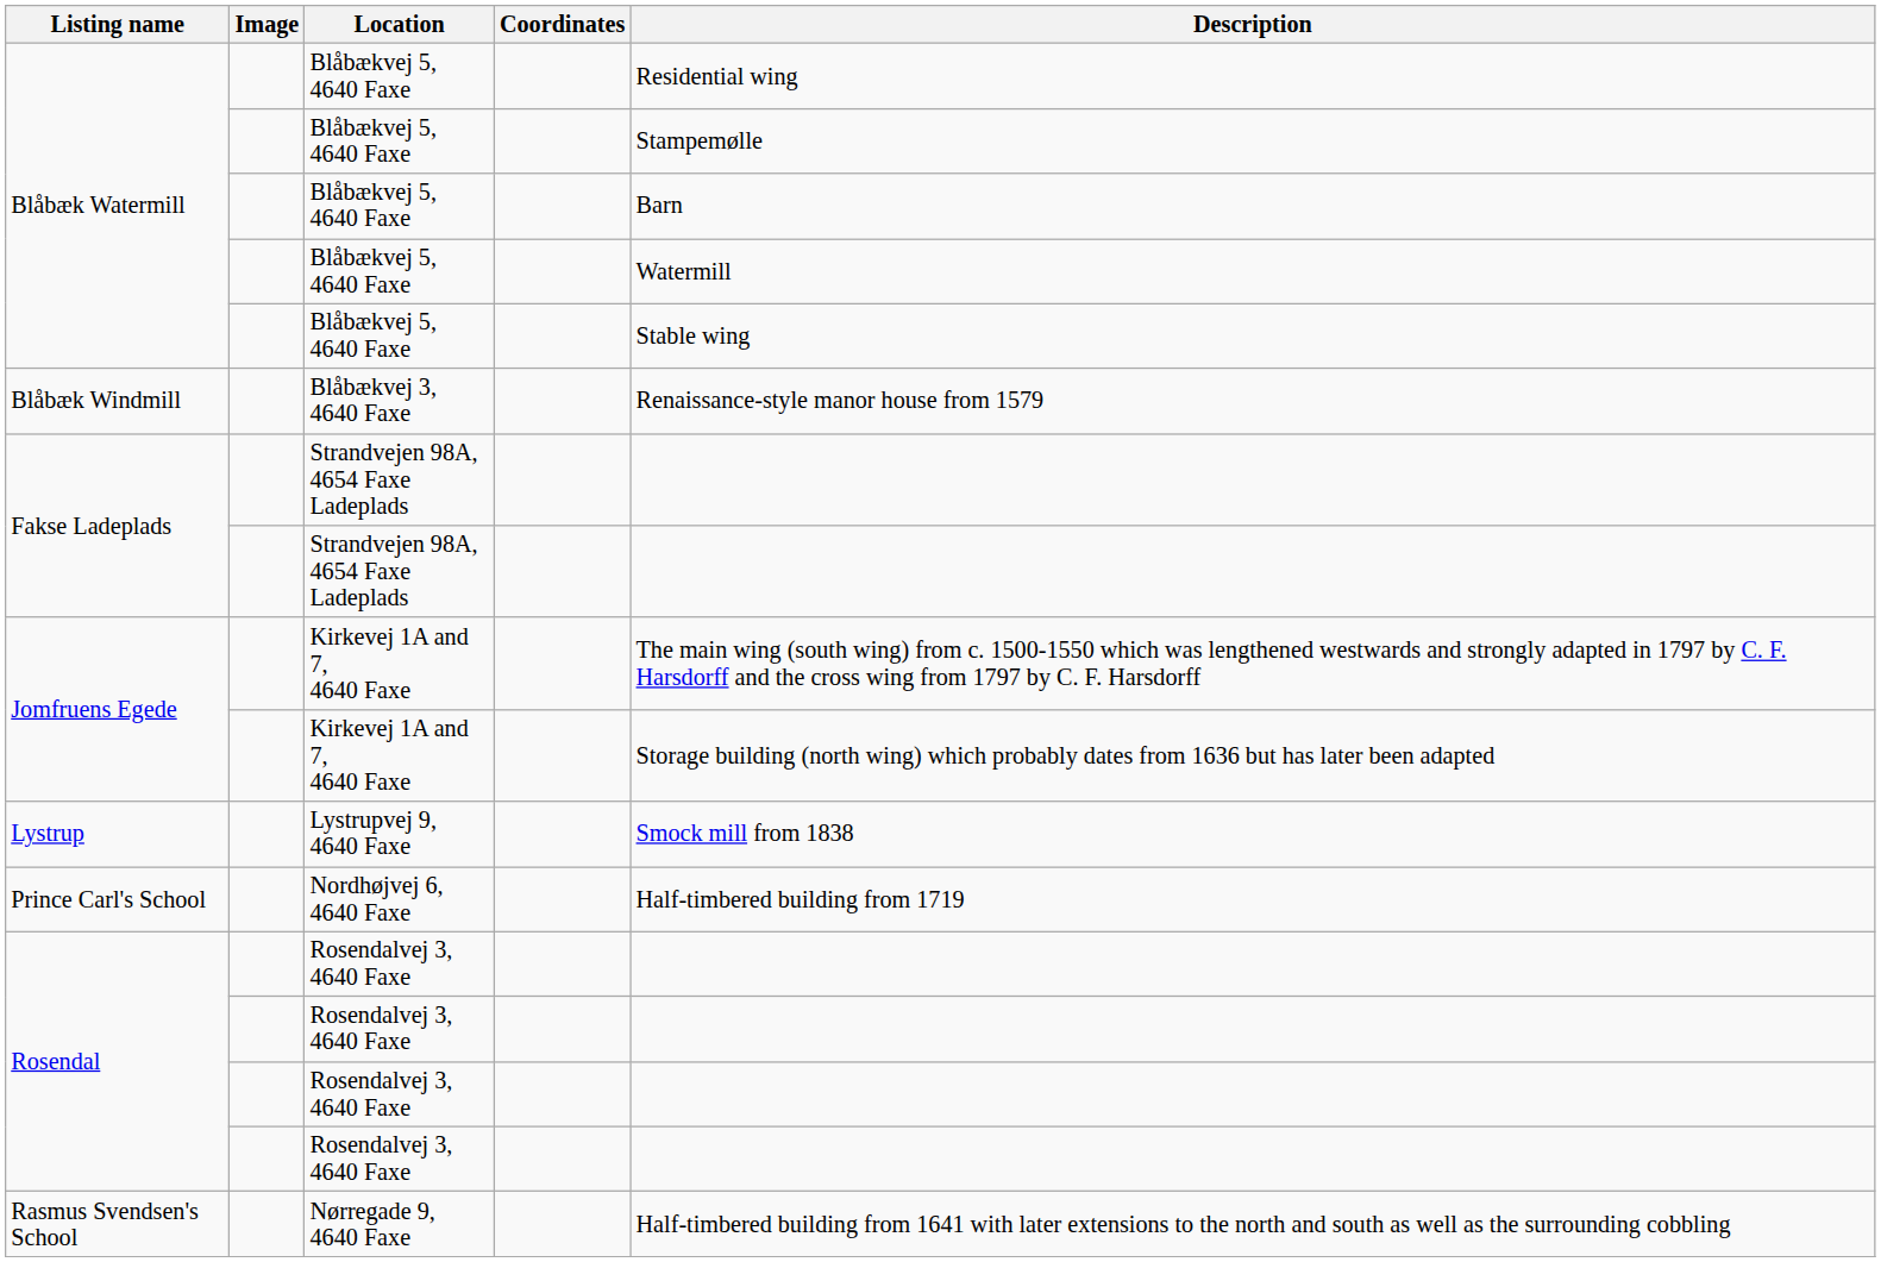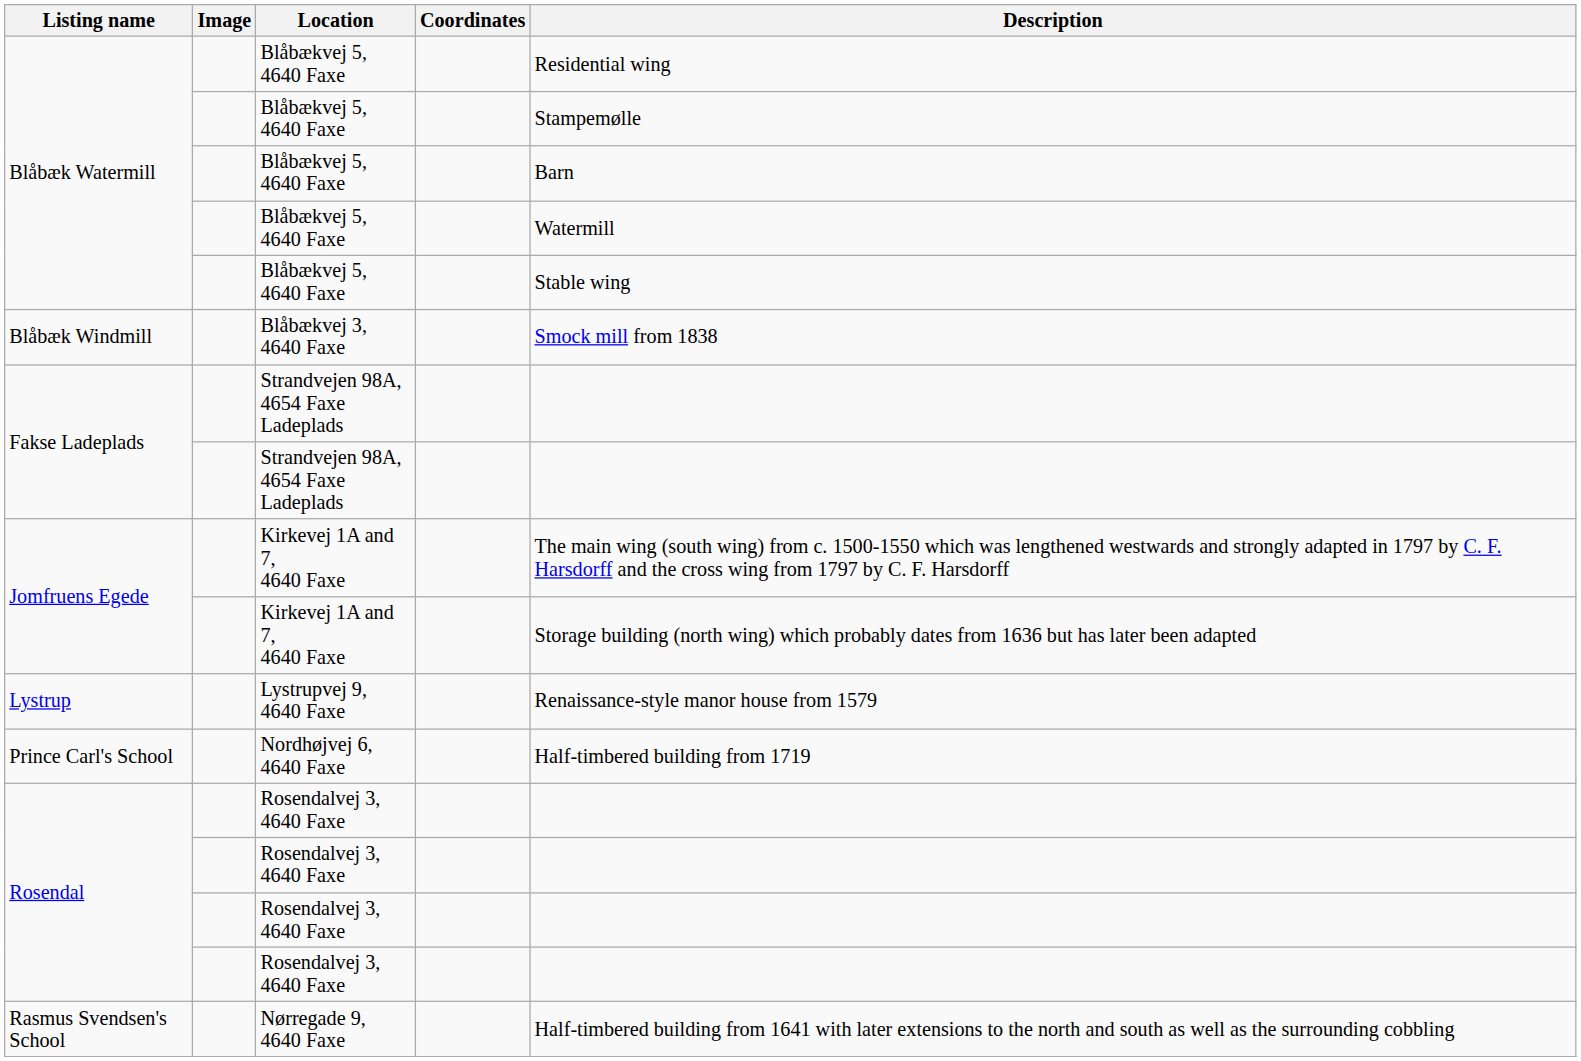Blåbæk Windmill | Description: Renaissance-style manor house from 1579 -> Smock mill from 1838
Lystrup | Description: Smock mill from 1838 -> Renaissance-style manor house from 1579
